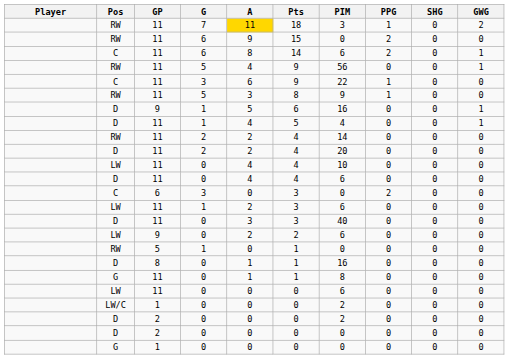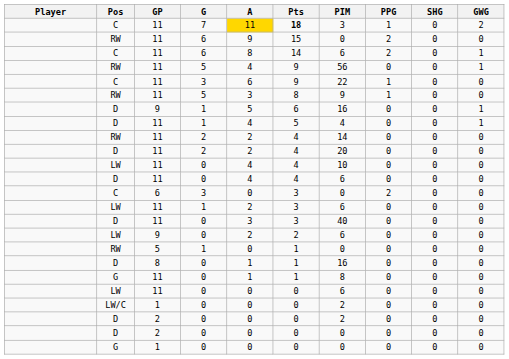11 / 7 | Pos: RW -> C
11 / 7 | Pts: normal -> bold
